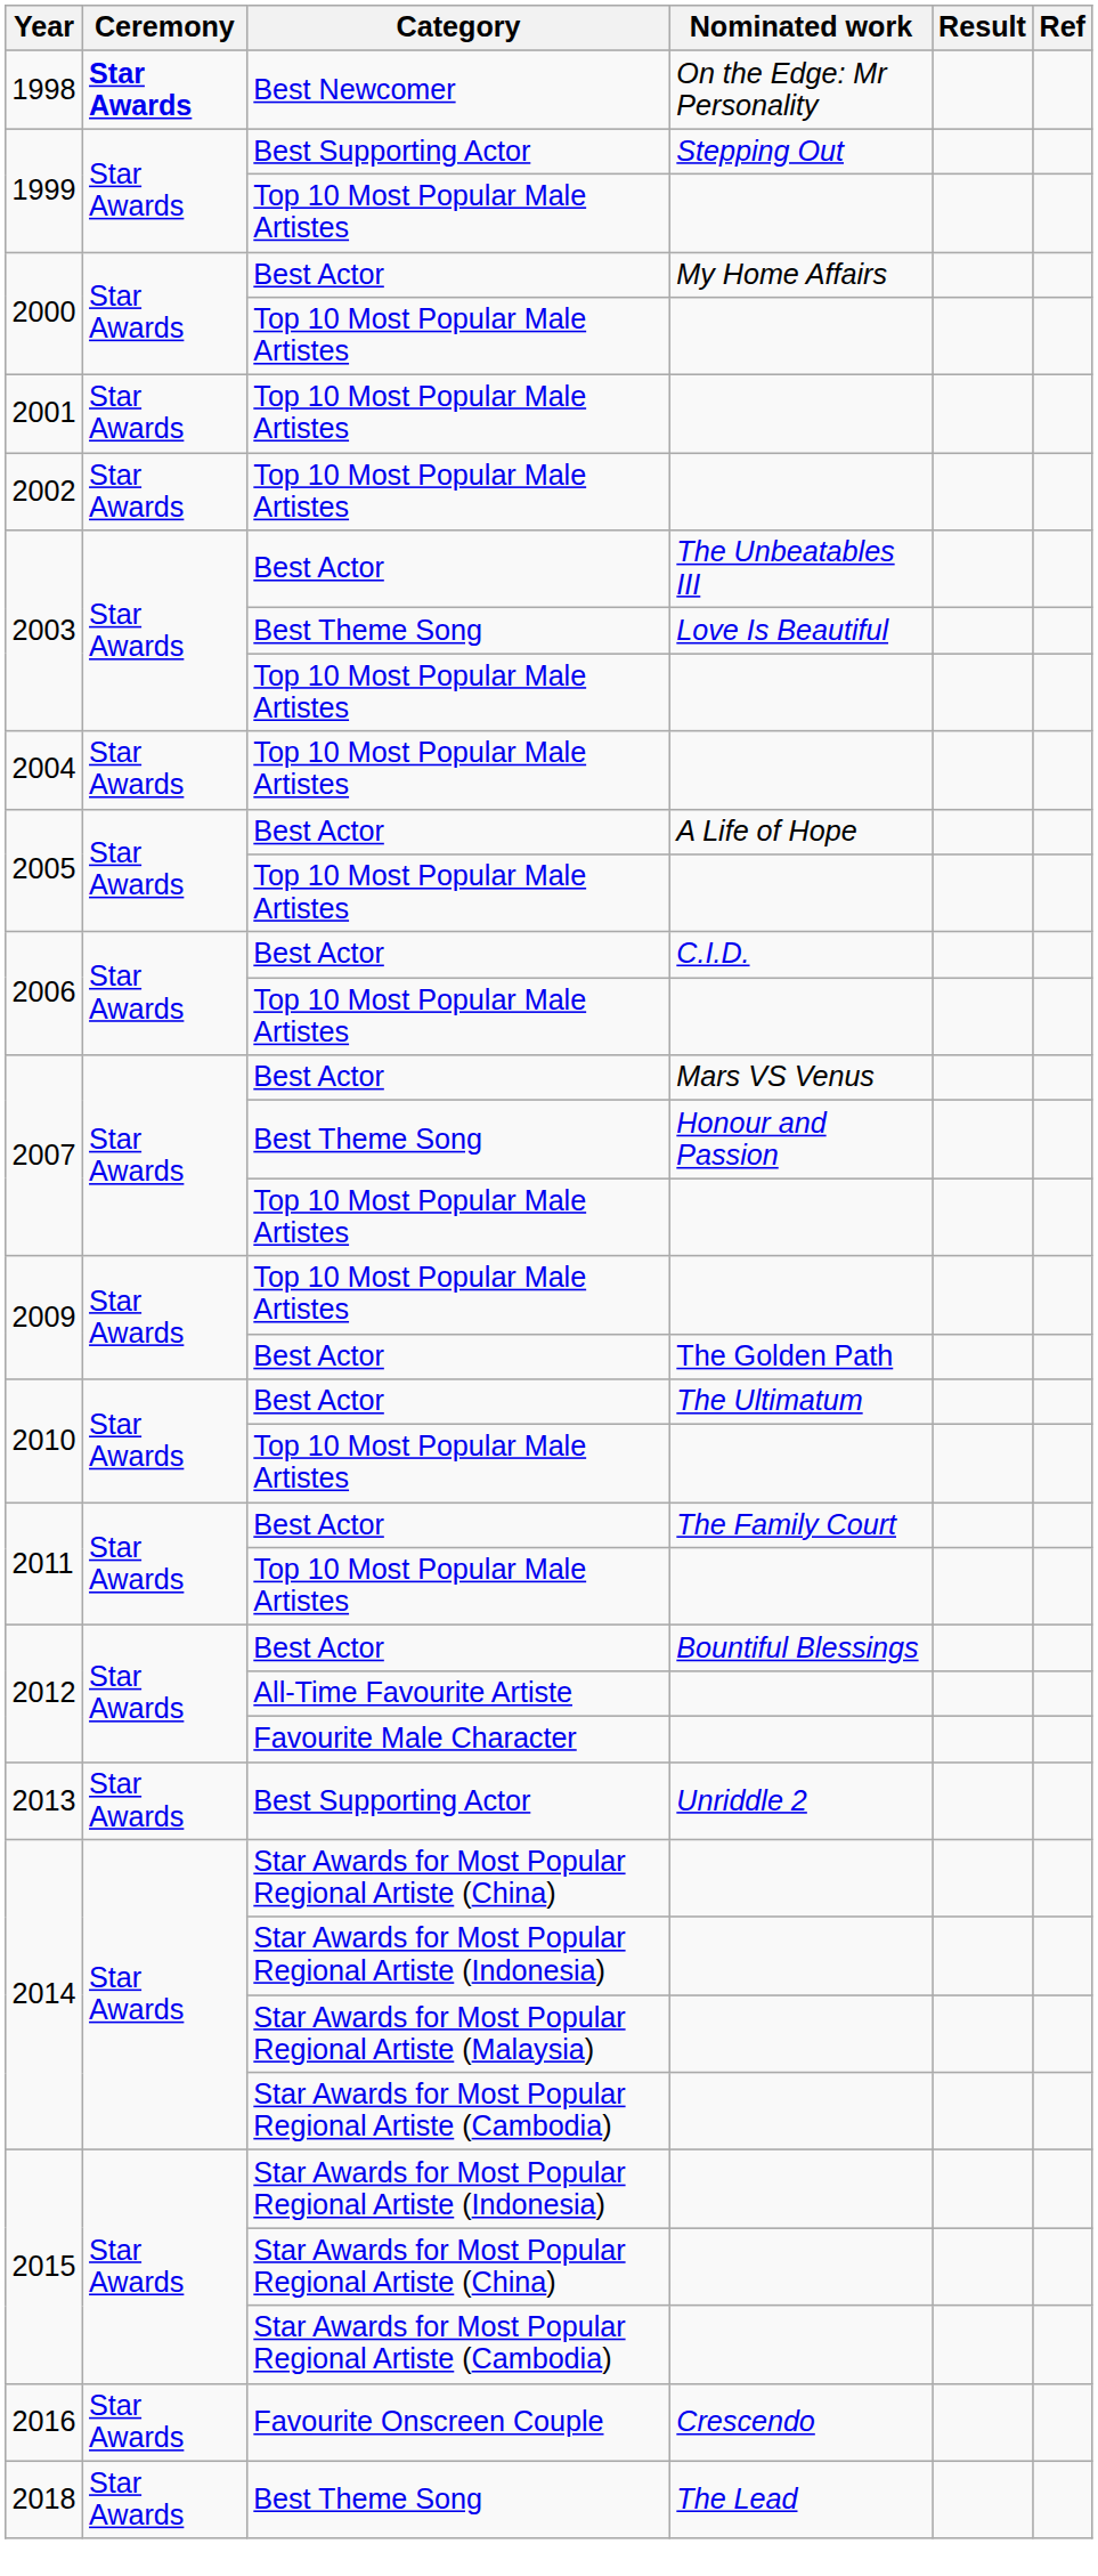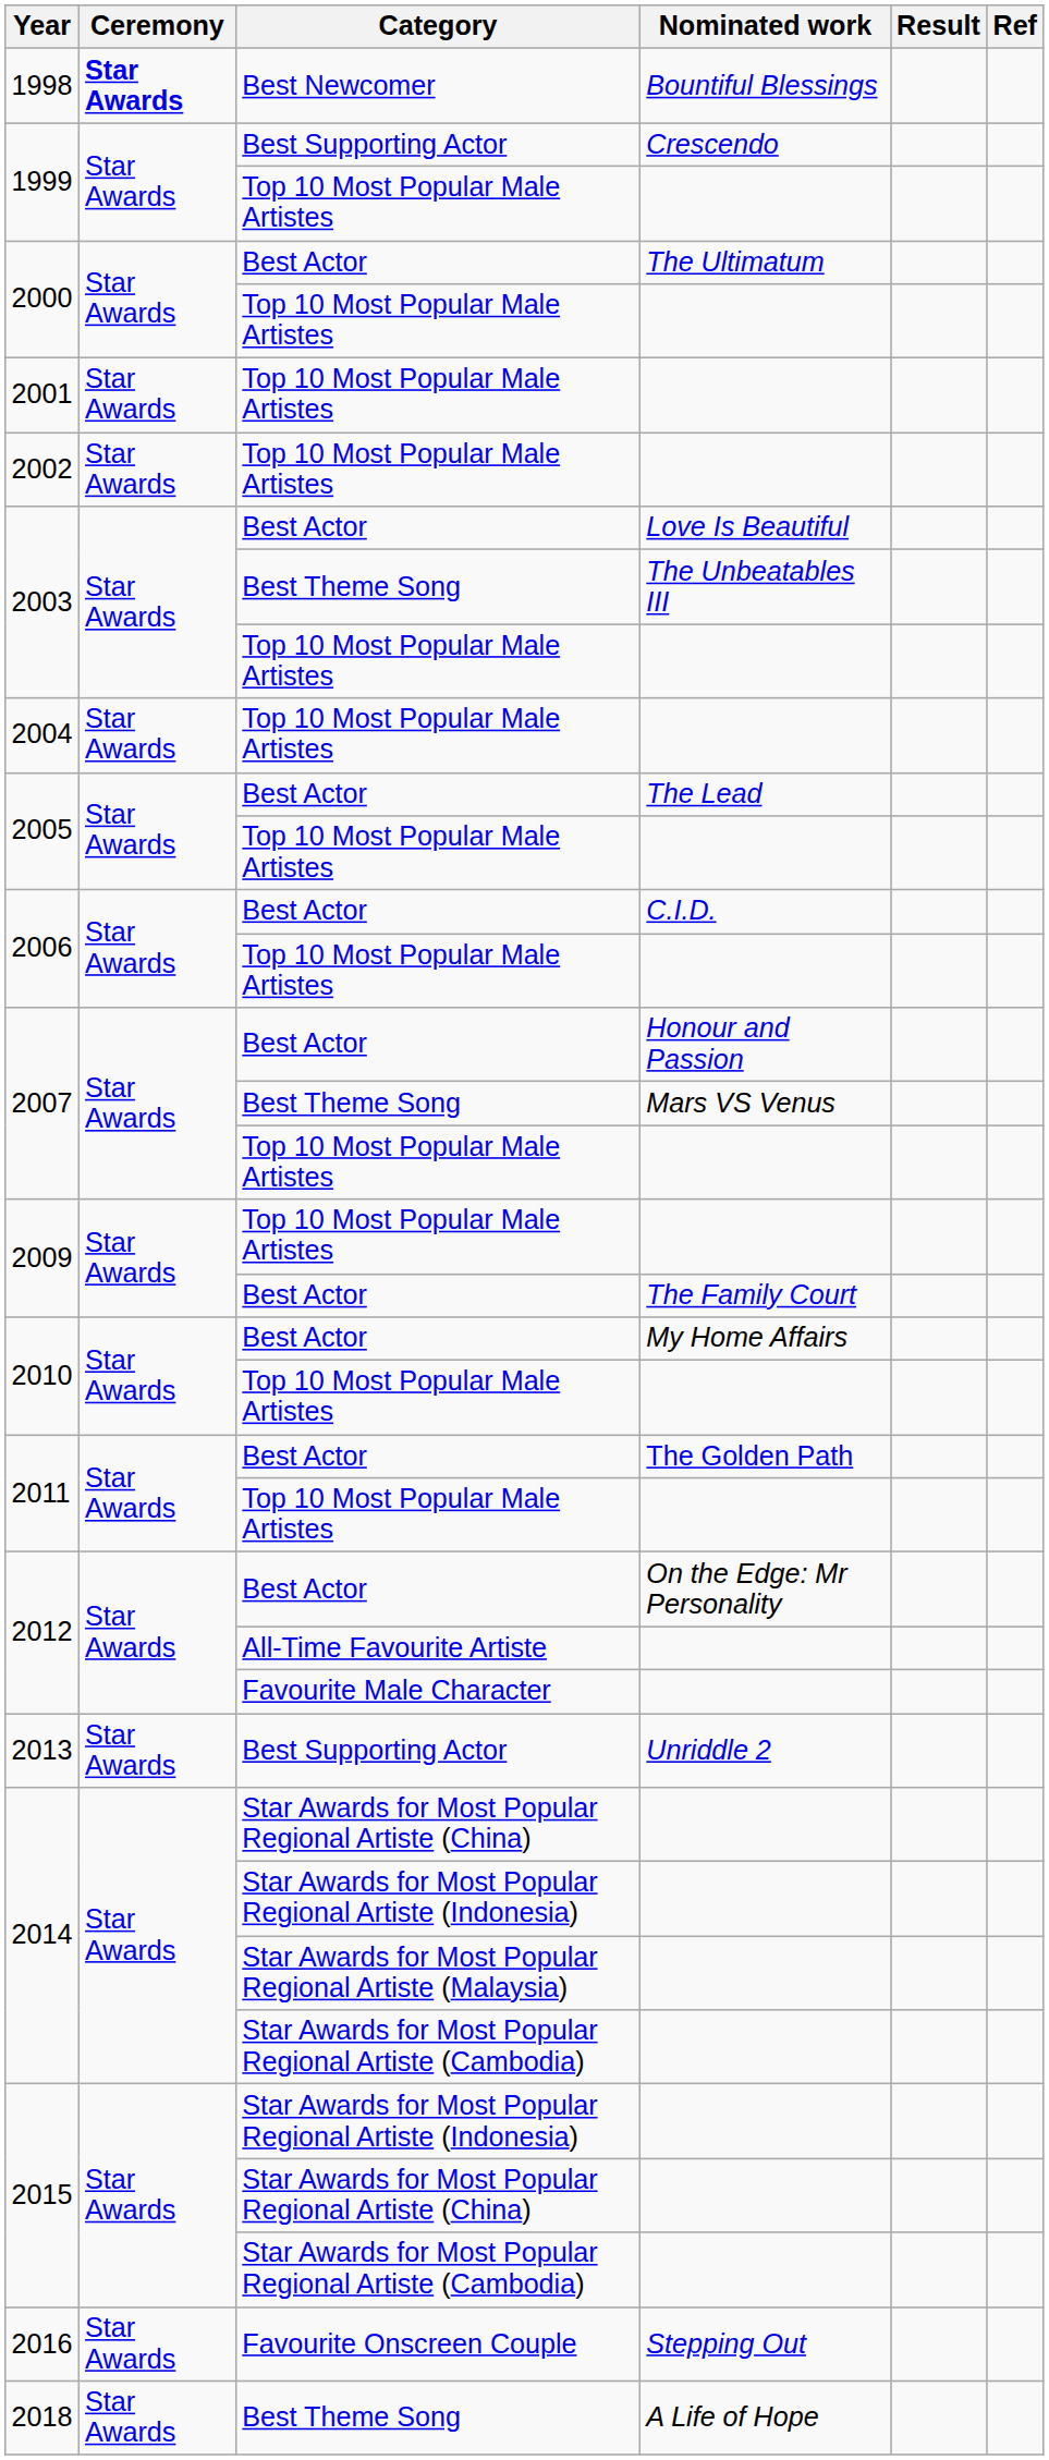1998 | Nominated work: On the Edge: Mr Personality -> Bountiful Blessings
1999 / Best Supporting Actor | Nominated work: Stepping Out -> Crescendo
2000 / Best Actor | Nominated work: My Home Affairs -> The Ultimatum
2003 / Best Actor | Nominated work: The Unbeatables III -> Love Is Beautiful
2003 / Best Theme Song | Nominated work: Love Is Beautiful -> The Unbeatables III
2005 / Best Actor | Nominated work: A Life of Hope -> The Lead
2007 / Best Actor | Nominated work: Mars VS Venus -> Honour and Passion
2007 / Best Theme Song | Nominated work: Honour and Passion -> Mars VS Venus
2009 / Best Actor | Nominated work: The Golden Path -> The Family Court
2010 / Best Actor | Nominated work: The Ultimatum -> My Home Affairs
2011 / Best Actor | Nominated work: The Family Court -> The Golden Path
2012 / Best Actor | Nominated work: Bountiful Blessings -> On the Edge: Mr Personality
2016 | Nominated work: Crescendo -> Stepping Out
2018 | Nominated work: The Lead -> A Life of Hope
